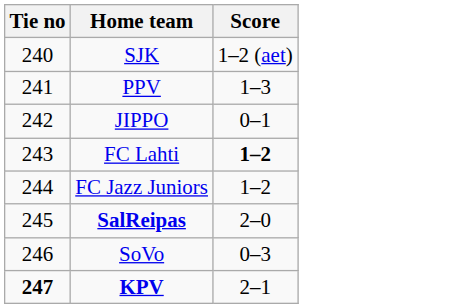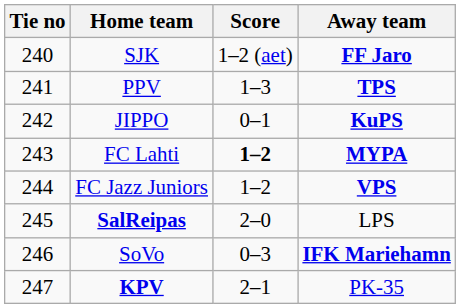+ column: Away team | FF Jaro | TPS | KuPS | MYPA | VPS | LPS | IFK Mariehamn | PK-35
KPV | Tie no: bold -> normal
